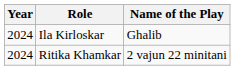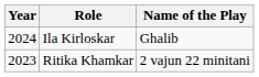Ritika Khamkar | Year: 2024 -> 2023
